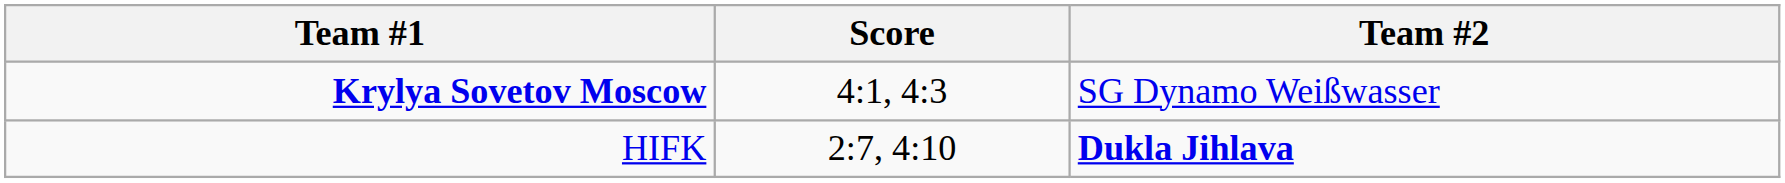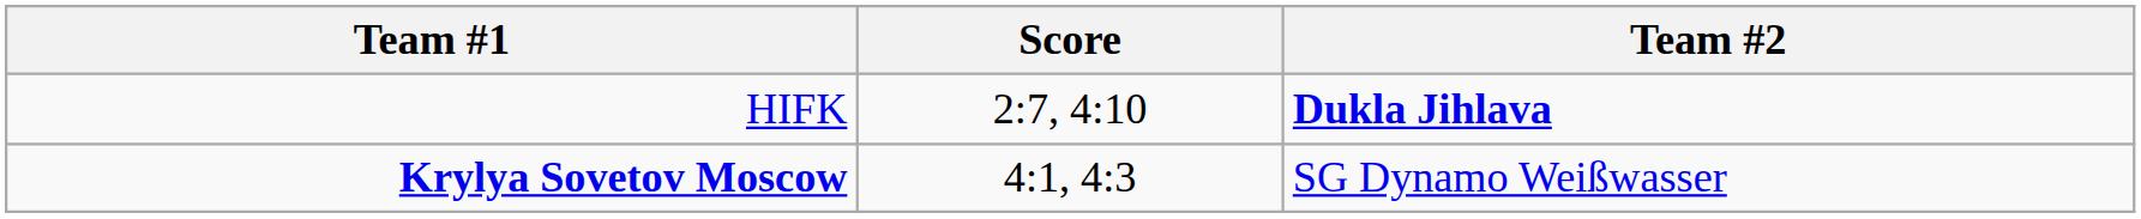rows swapped: Krylya Sovetov Moscow <-> HIFK
